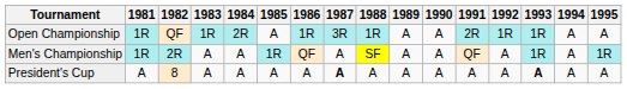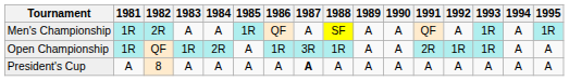rows swapped: Open Championship <-> Men's Championship
President's Cup | 1993: bold -> normal
